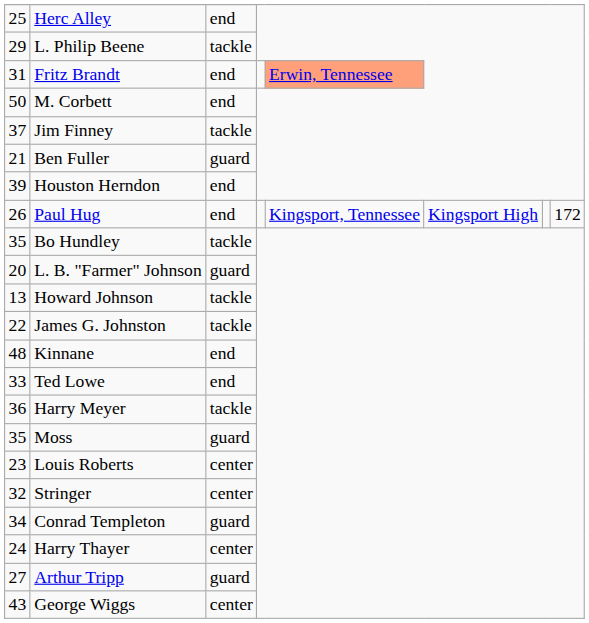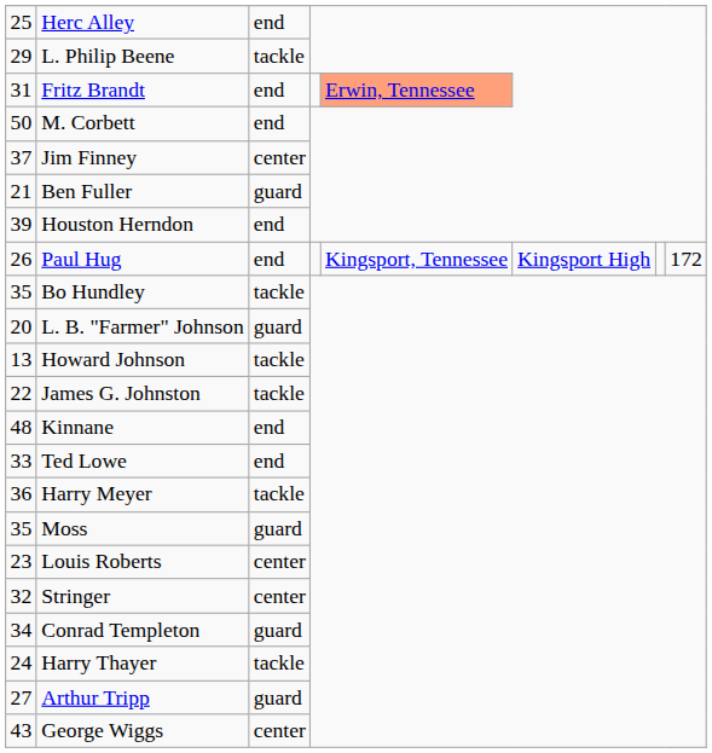Jim Finney | column 3: tackle -> center
Harry Thayer | column 3: center -> tackle
